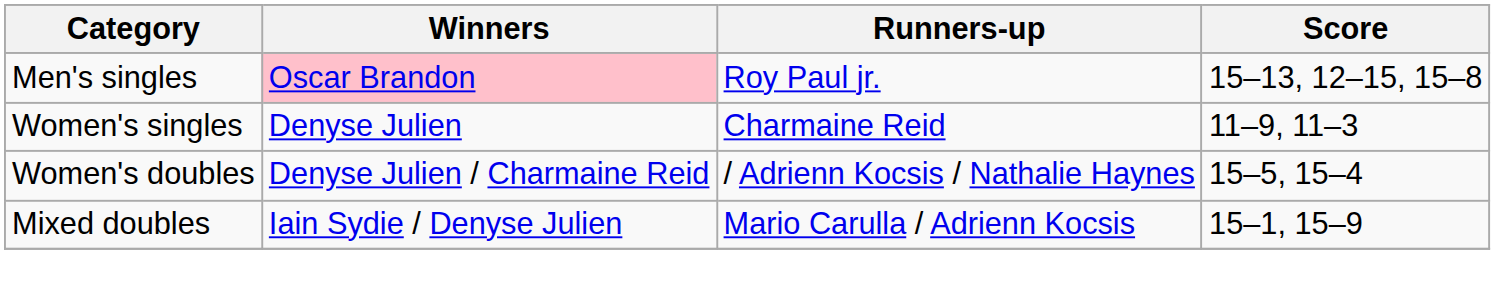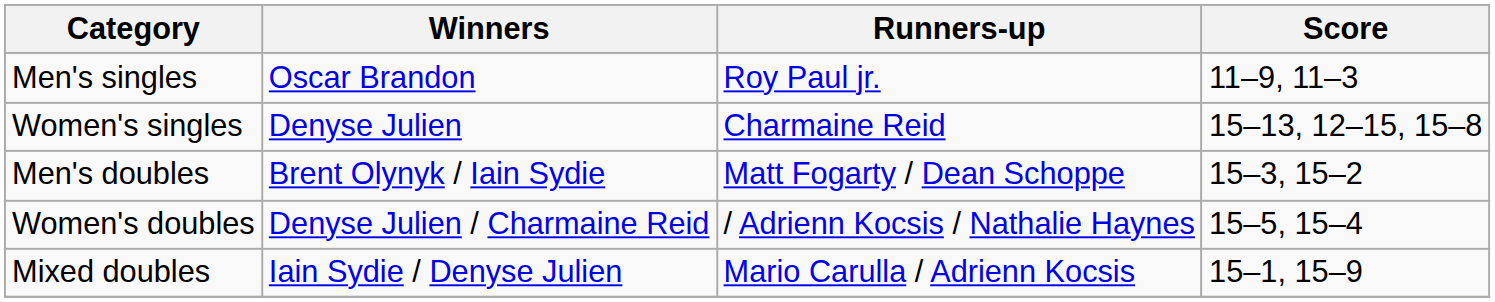Men's singles | Winners: pink background -> no background
Men's singles | Score: 15–13, 12–15, 15–8 -> 11–9, 11–3
Women's singles | Score: 11–9, 11–3 -> 15–13, 12–15, 15–8
+ row: Men's doubles | Brent Olynyk / Iain Sydie | Matt Fogarty / Dean Schoppe | 15–3, 15–2
